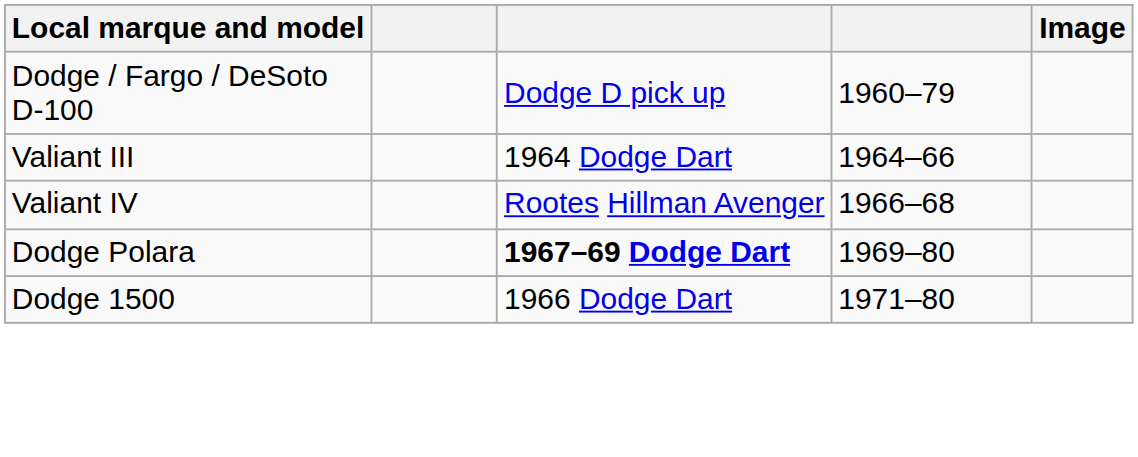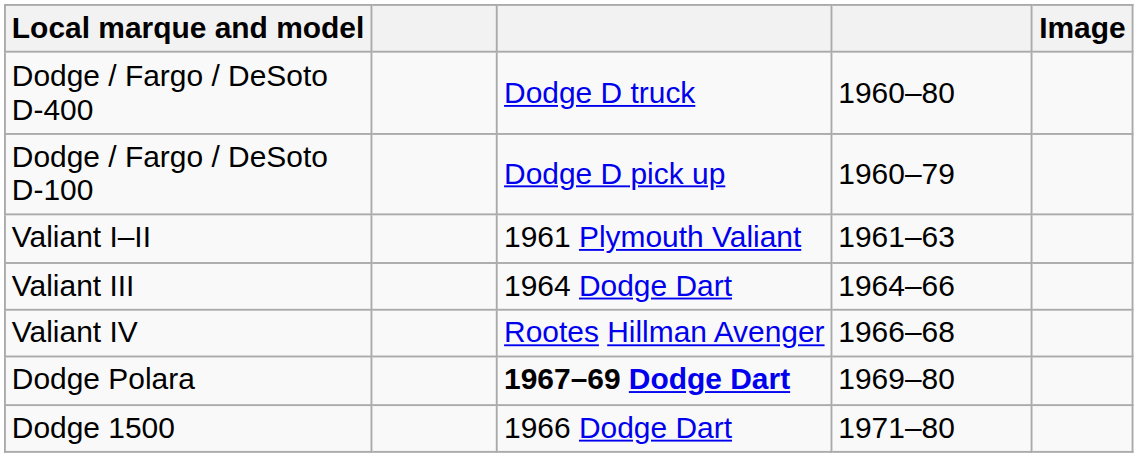+ row: Dodge / Fargo / DeSoto D-400 | Dodge D truck | 1960–80
+ row: Valiant I–II | 1961 Plymouth Valiant | 1961–63
